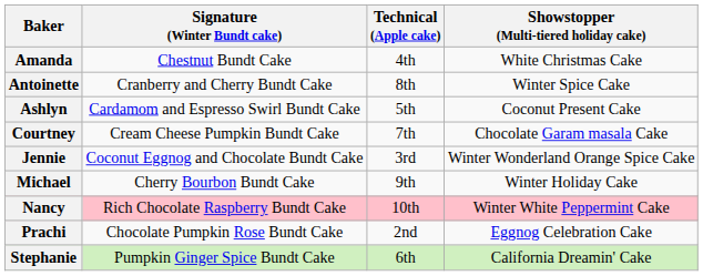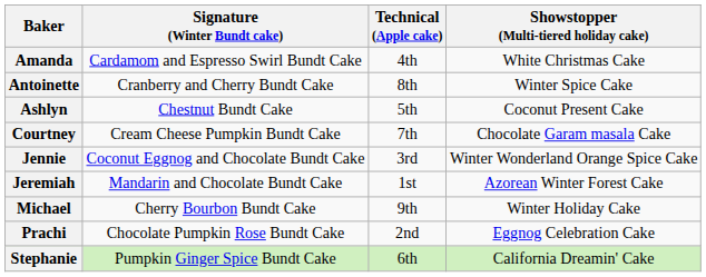Amanda | Signature (Winter Bundt cake): Chestnut Bundt Cake -> Cardamom and Espresso Swirl Bundt Cake
Ashlyn | Signature (Winter Bundt cake): Cardamom and Espresso Swirl Bundt Cake -> Chestnut Bundt Cake
+ row: Jeremiah | Mandarin and Chocolate Bundt Cake | 1st | Azorean Winter Forest Cake
- row: Nancy | Rich Chocolate Raspberry Bundt Cake | 10th | Winter White Peppermint Cake
